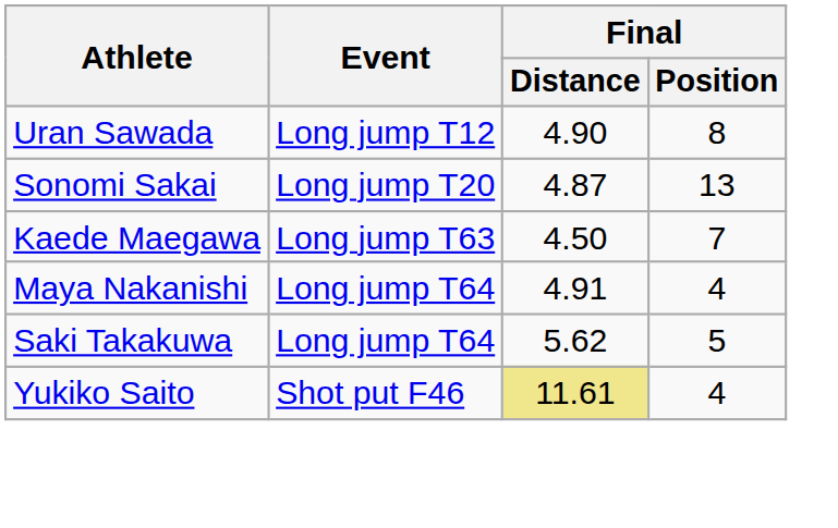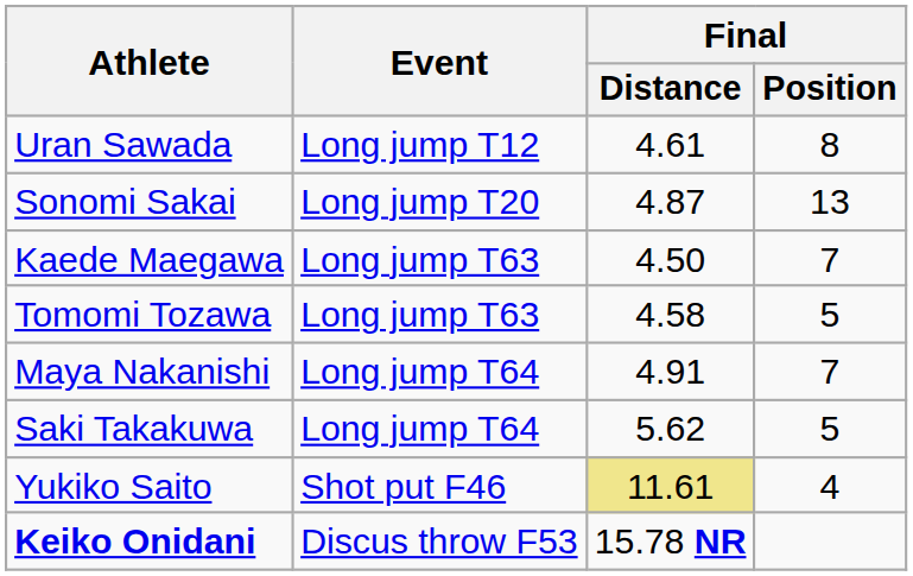Uran Sawada | Final / Distance: 4.90 -> 4.61
+ row: Tomomi Tozawa | Long jump T63 | 4.58 | 5
Maya Nakanishi | Final / Position: 4 -> 7
+ row: Keiko Onidani | Discus throw F53 | 15.78 NR
